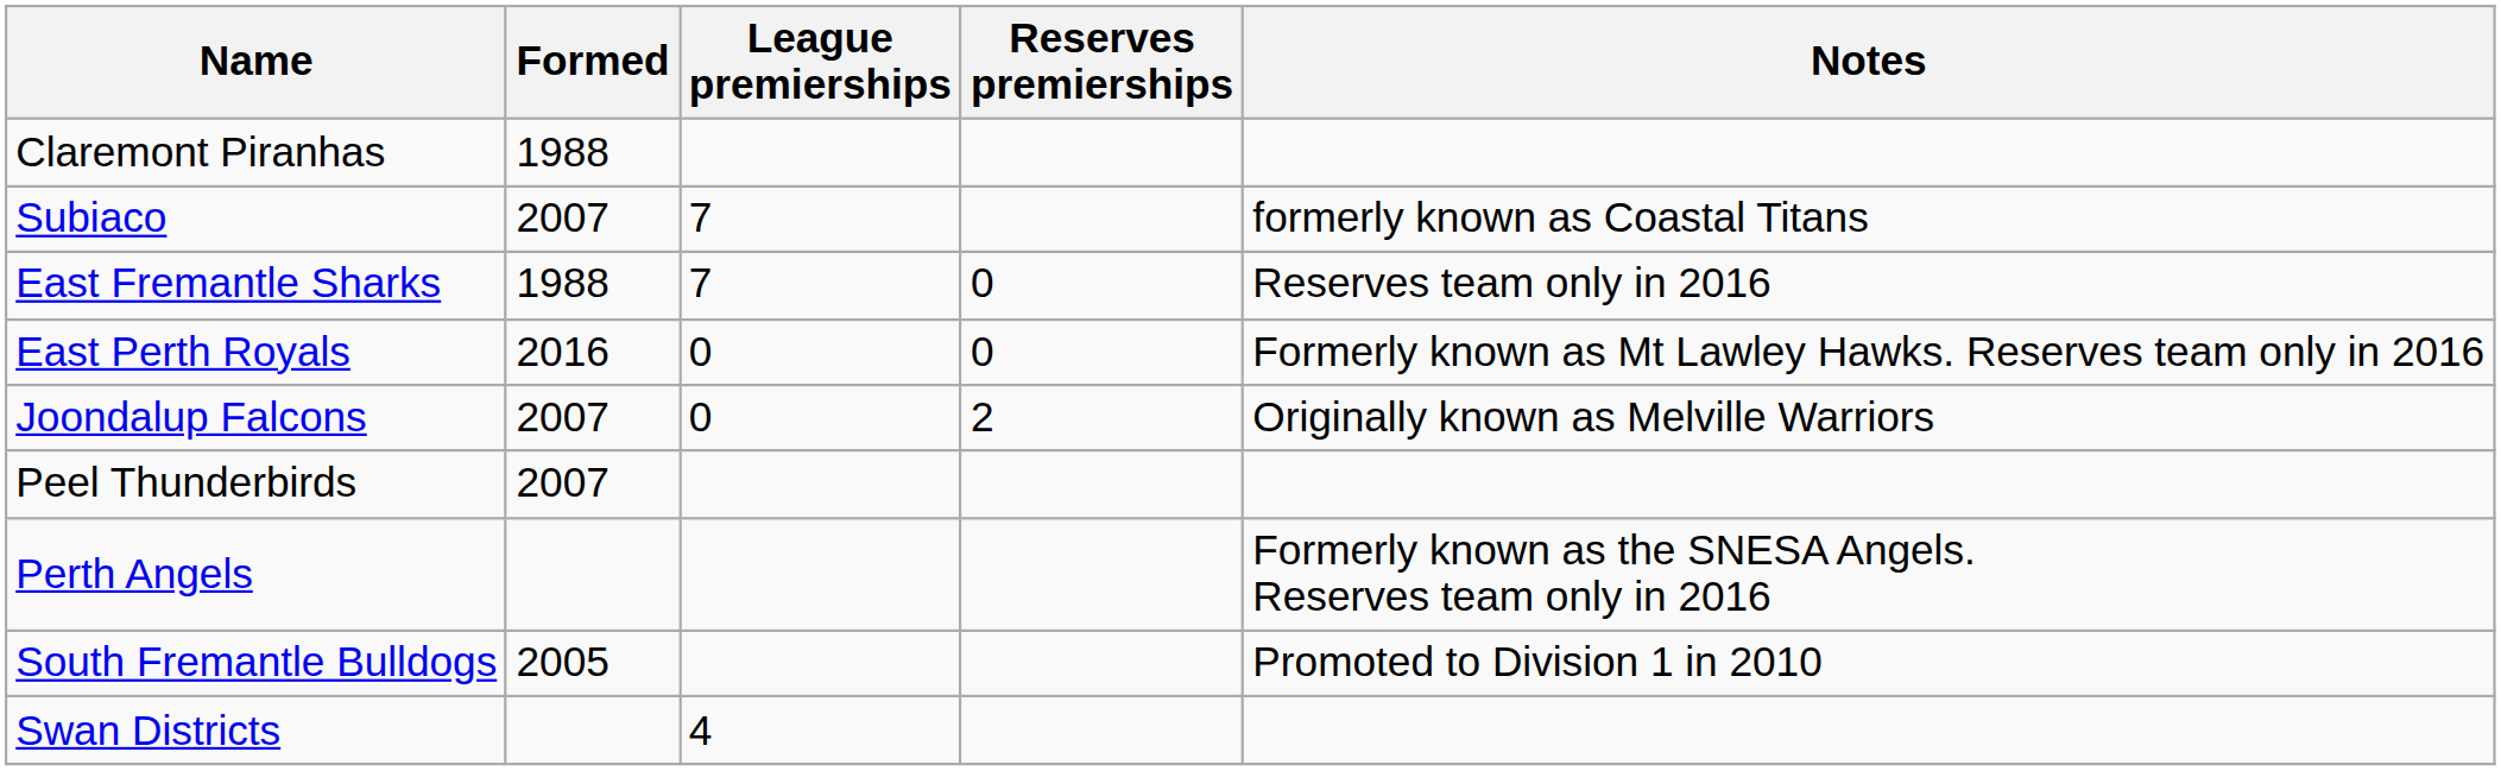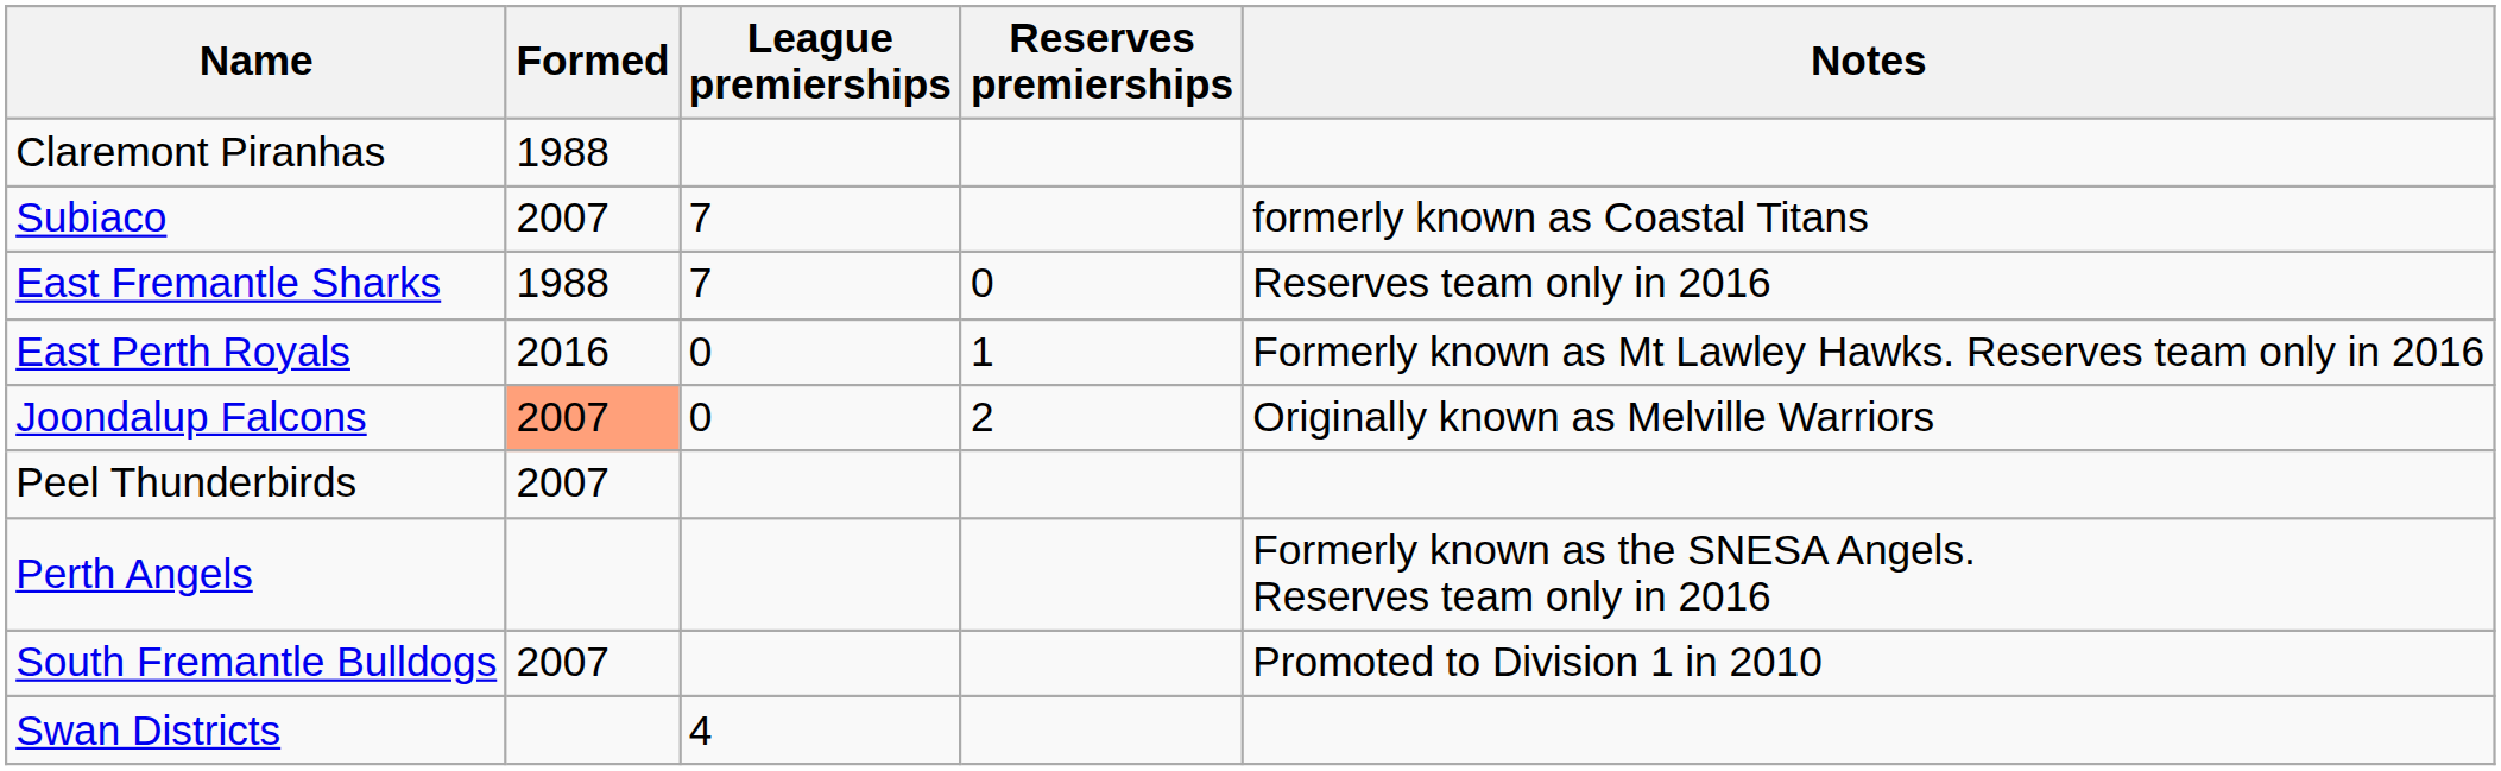East Perth Royals | Reserves premierships: 0 -> 1
Joondalup Falcons | Formed: no background -> lightsalmon background
South Fremantle Bulldogs | Formed: 2005 -> 2007
